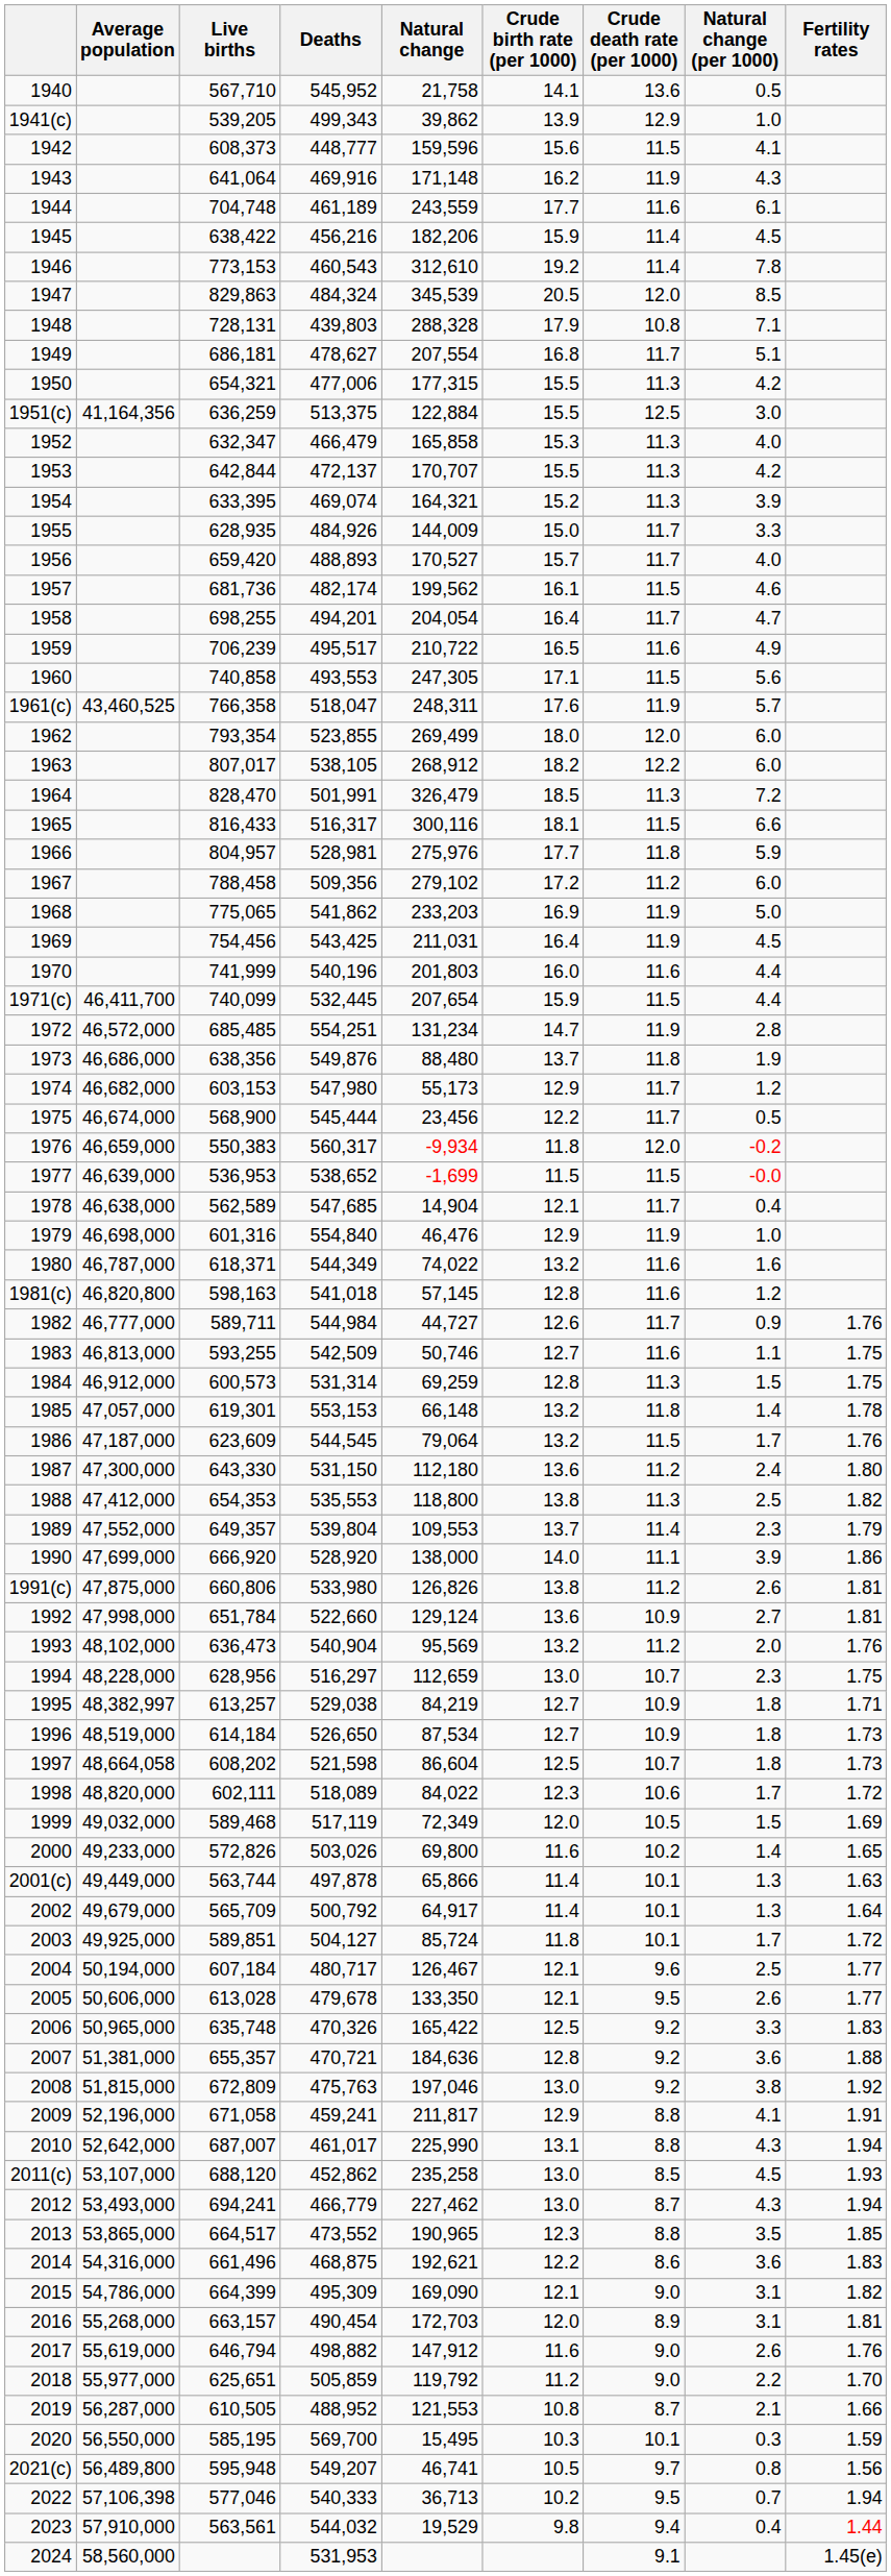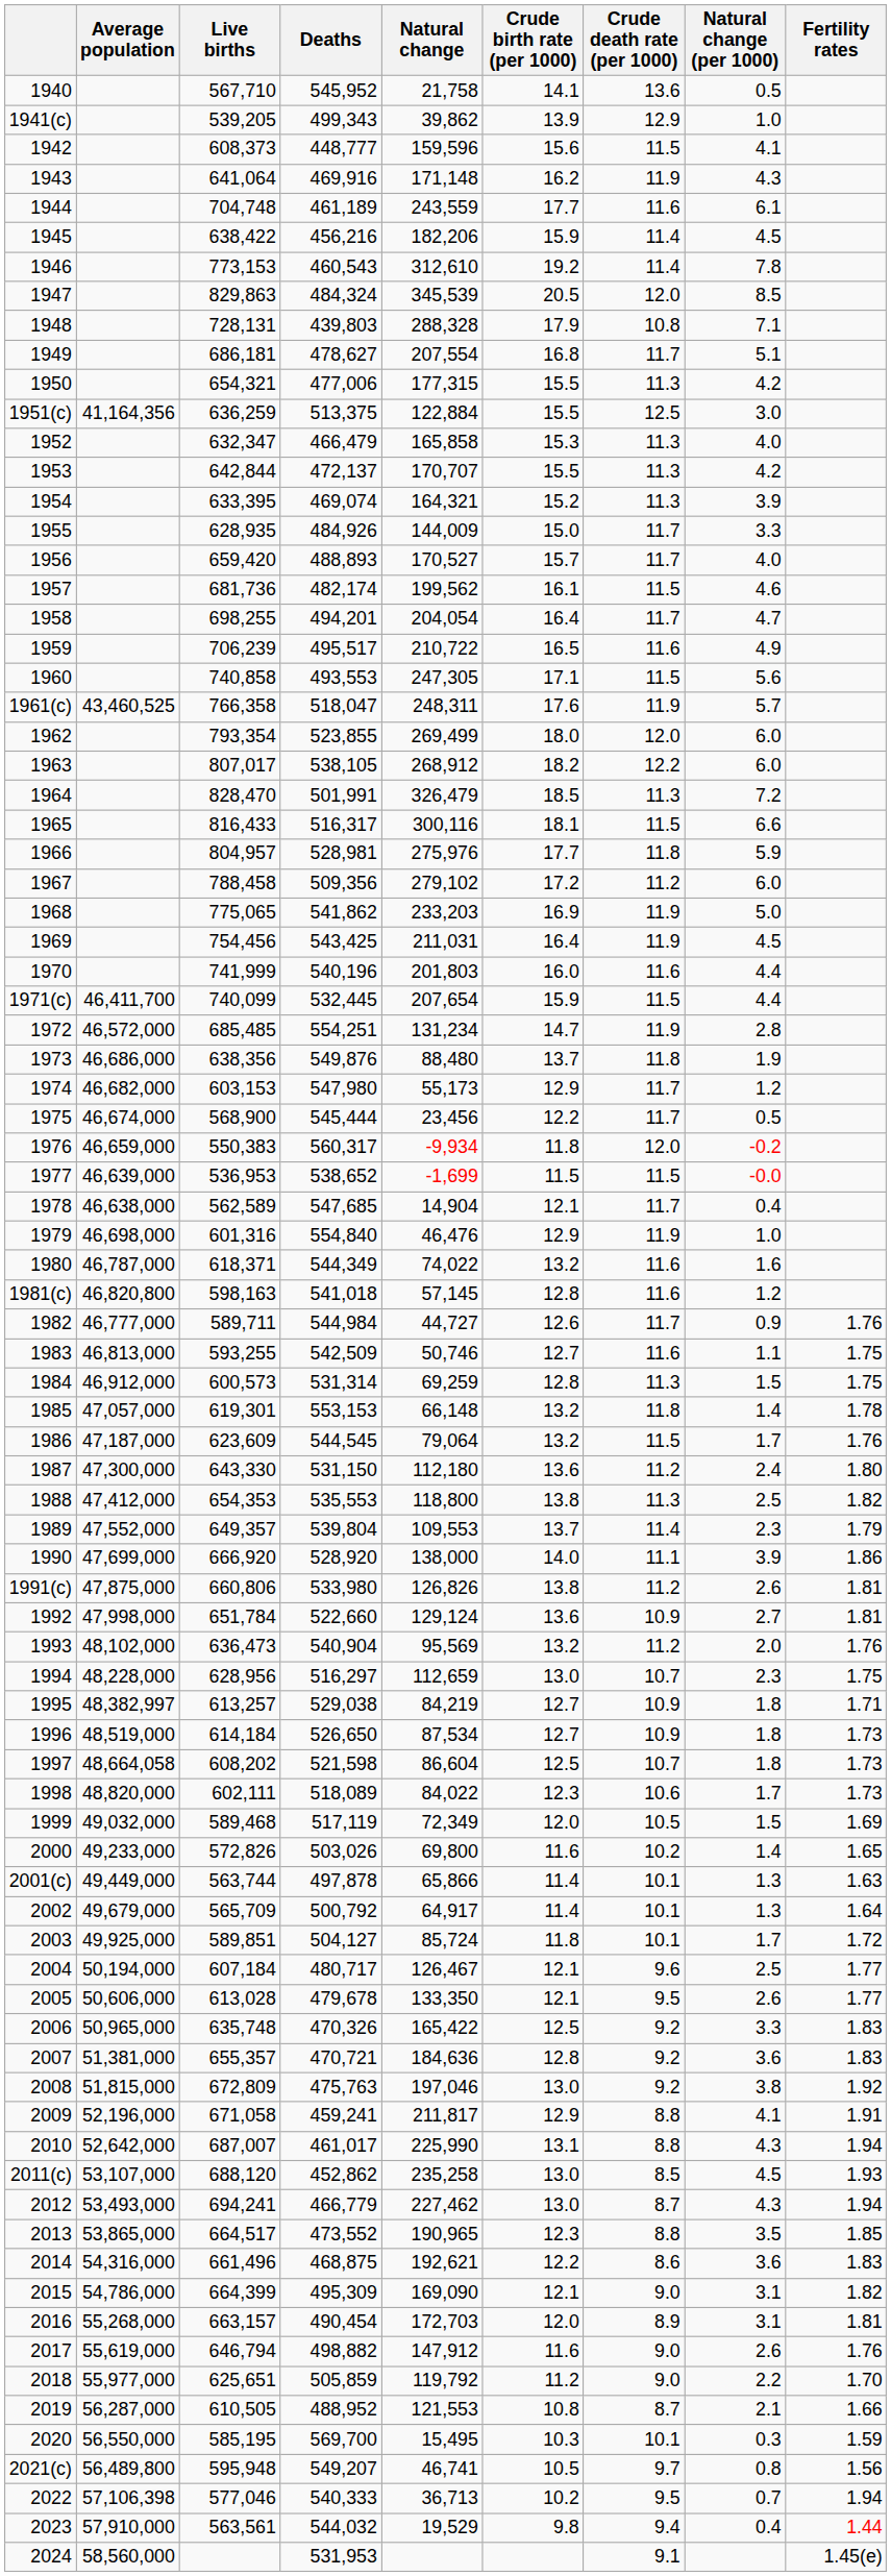1998 | Fertility rates: 1.72 -> 1.73
2007 | Fertility rates: 1.88 -> 1.83
